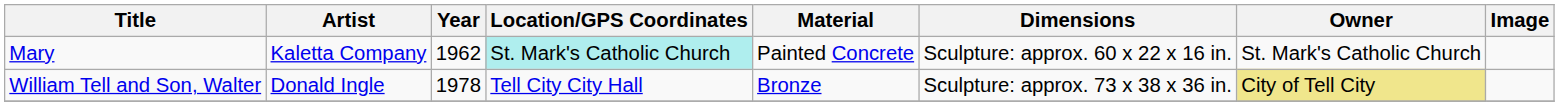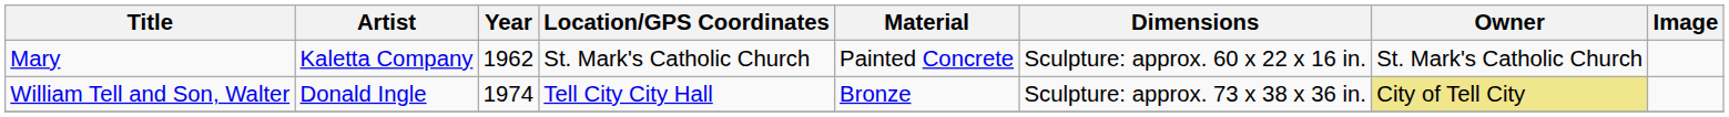Mary | Location/GPS Coordinates: paleturquoise background -> no background
William Tell and Son, Walter | Year: 1978 -> 1974
